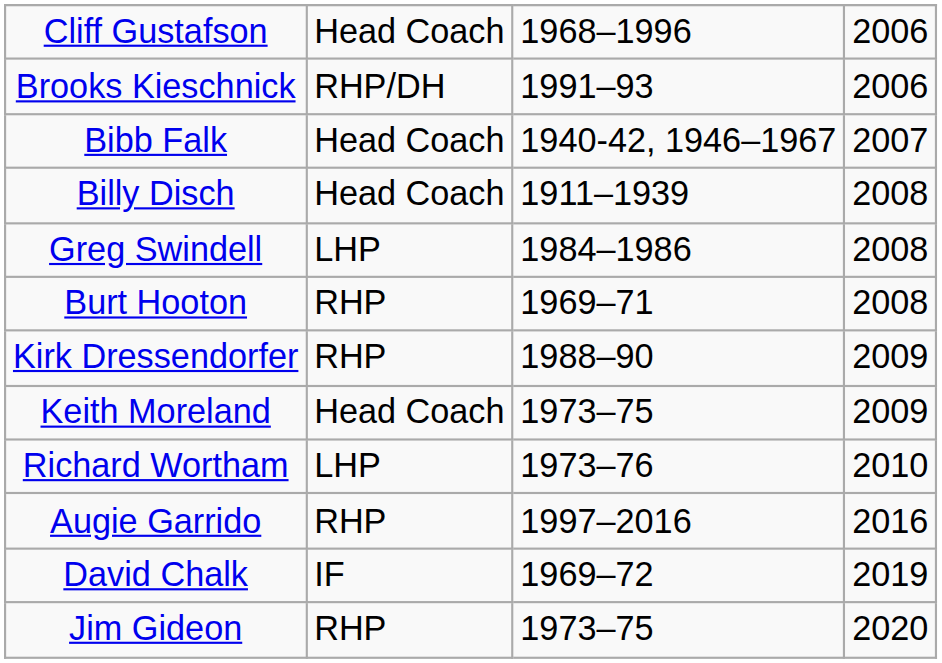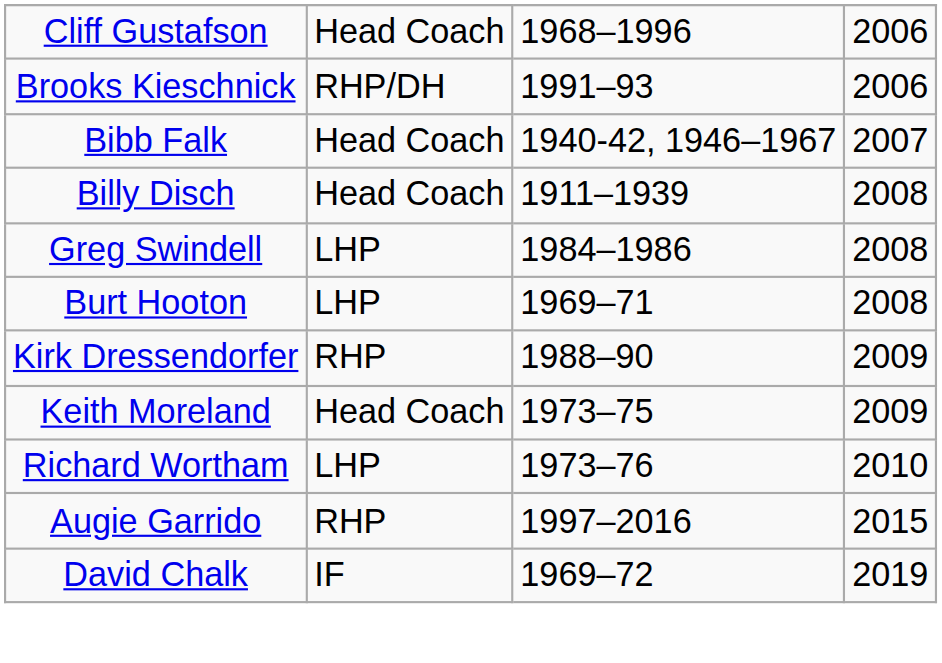Burt Hooton | column 2: RHP -> LHP
Augie Garrido | column 4: 2016 -> 2015
- row: Jim Gideon | RHP | 1973–75 | 2020
